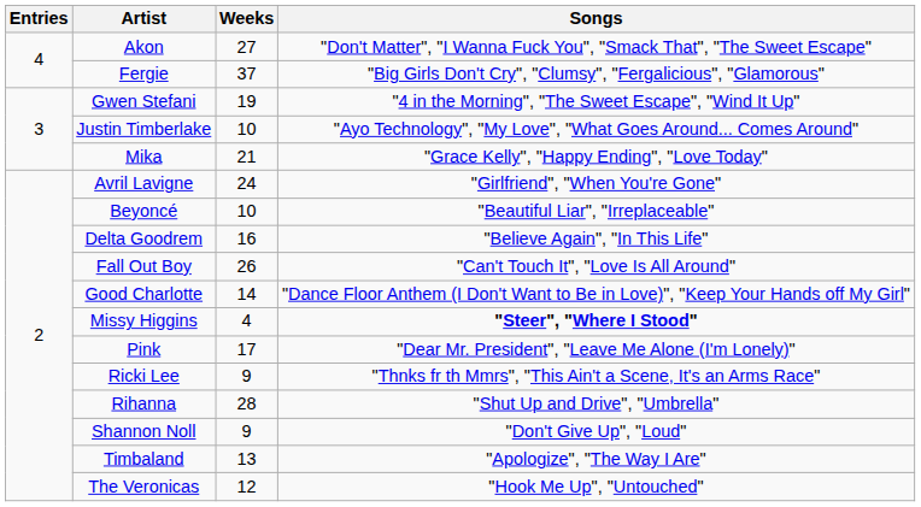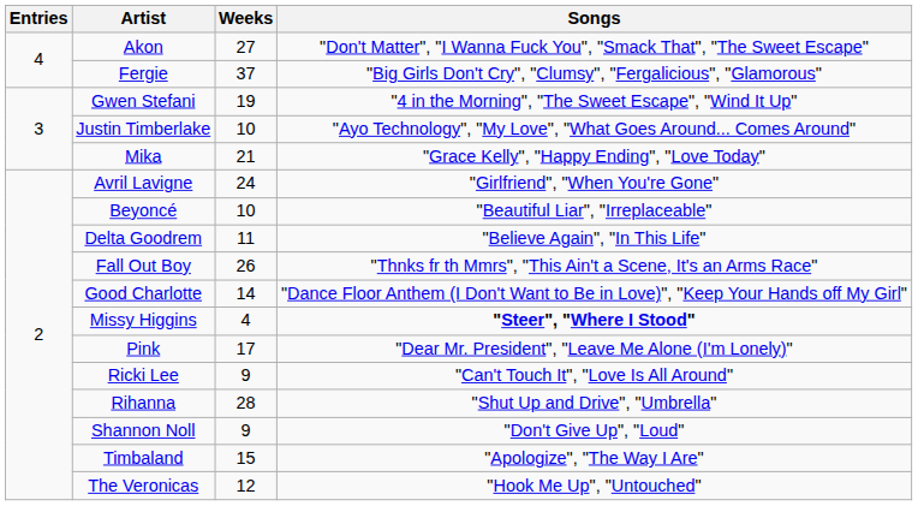Delta Goodrem | Weeks: 16 -> 11
Fall Out Boy | Songs: "Can't Touch It", "Love Is All Around" -> "Thnks fr th Mmrs", "This Ain't a Scene, It's an Arms Race"
Ricki Lee | Songs: "Thnks fr th Mmrs", "This Ain't a Scene, It's an Arms Race" -> "Can't Touch It", "Love Is All Around"
Timbaland | Weeks: 13 -> 15
